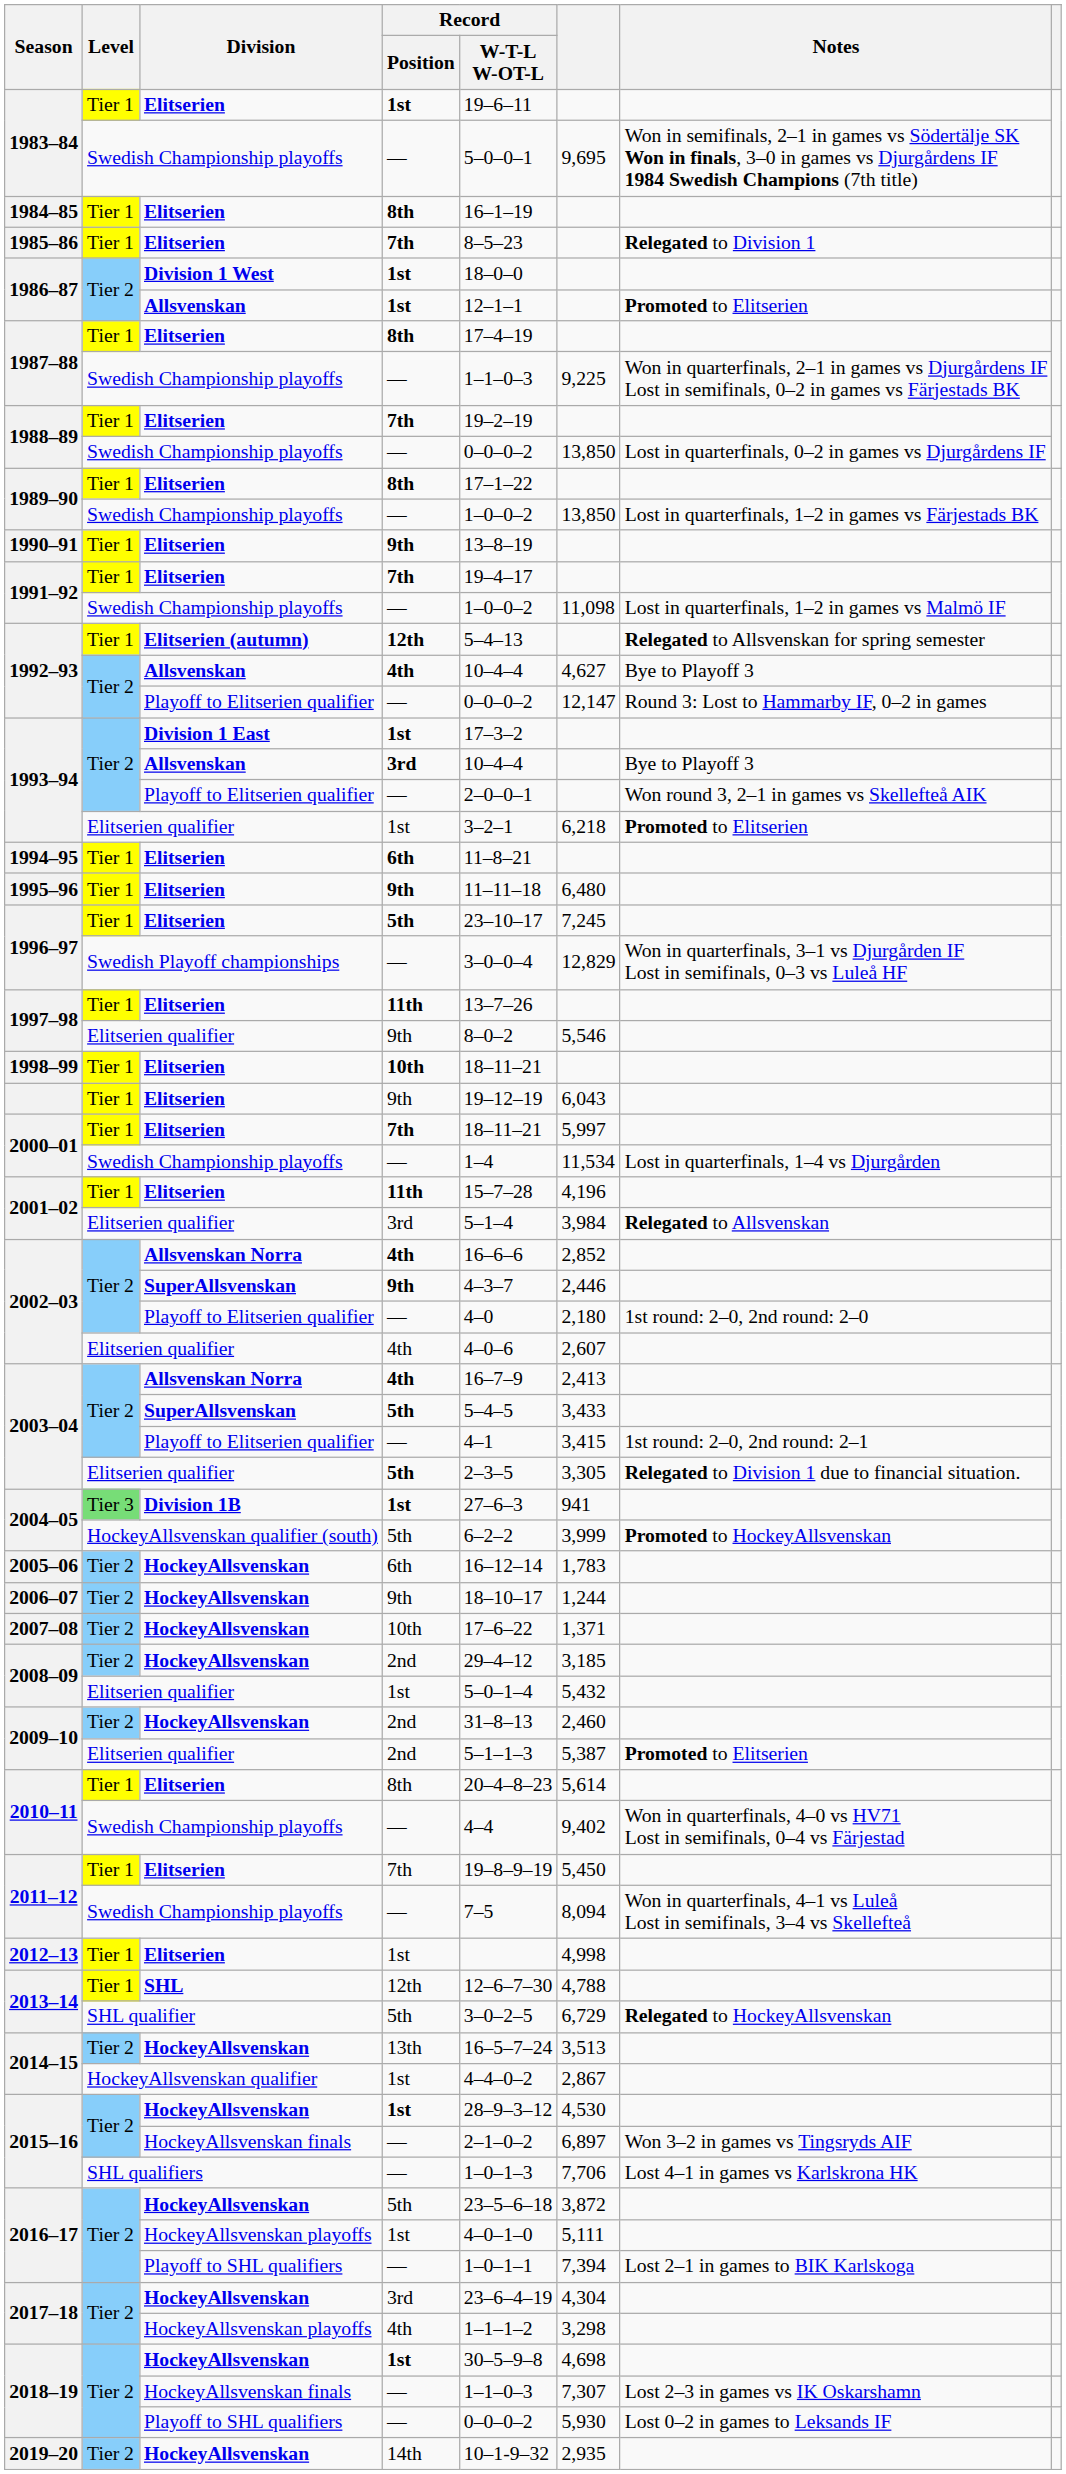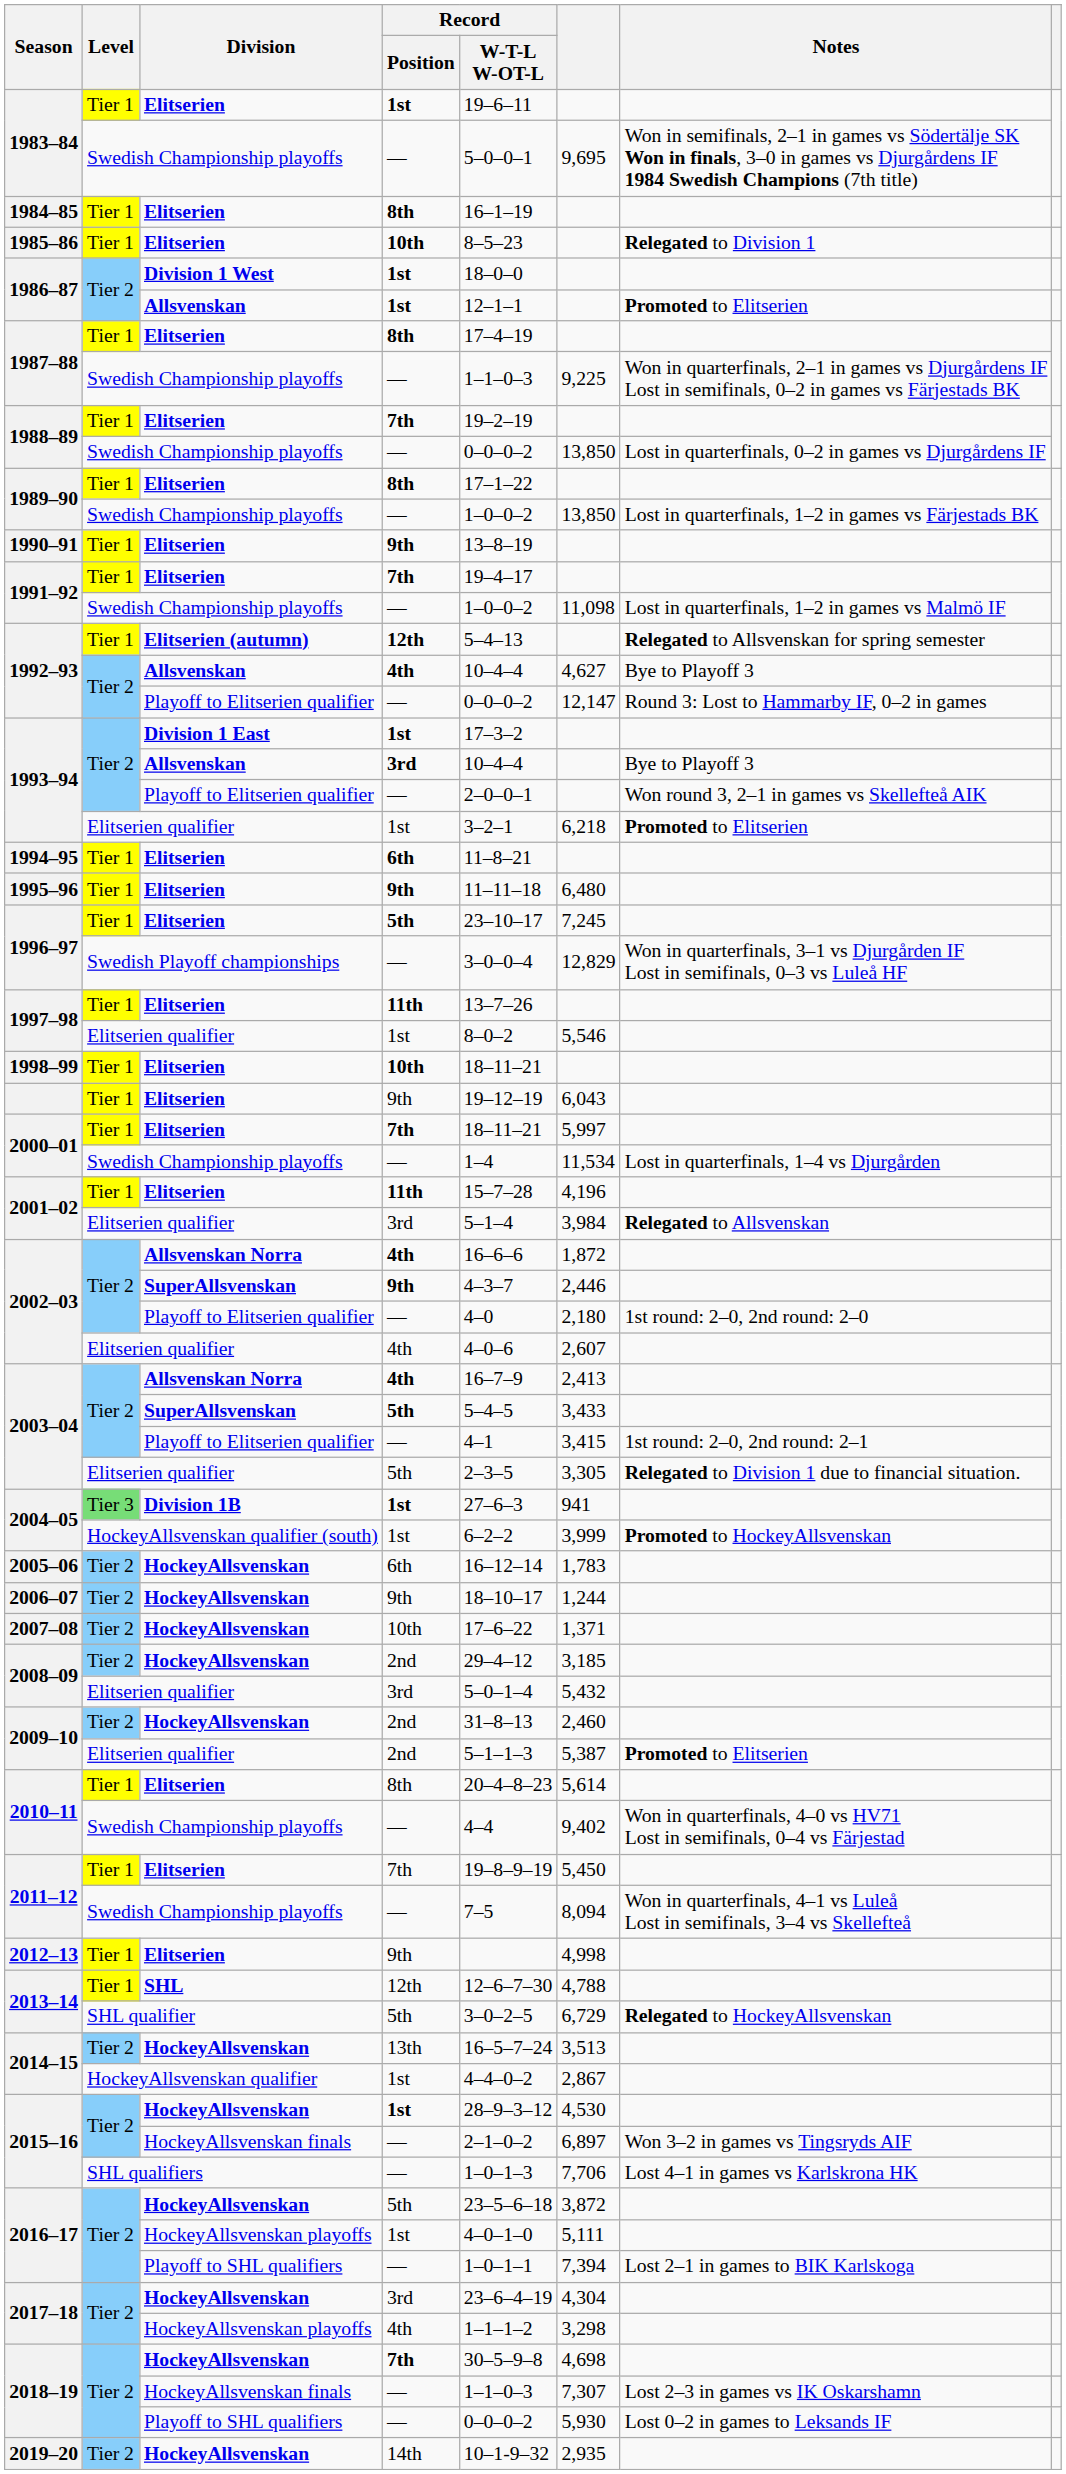1985–86 | Record / Position: 7th -> 10th
1997–98 / Elitserien qualifier | Record / Position: 9th -> 1st
2002–03 / Allsvenskan Norra | column 6: 2,852 -> 1,872
2003–04 / Elitserien qualifier | Record / Position: bold -> normal
2004–05 / HockeyAllsvenskan qualifier (south) | Record / Position: 5th -> 1st
2008–09 / Elitserien qualifier | Record / Position: 1st -> 3rd
2012–13 | Record / Position: 1st -> 9th
2018–19 / HockeyAllsvenskan | Record / Position: 1st -> 7th
